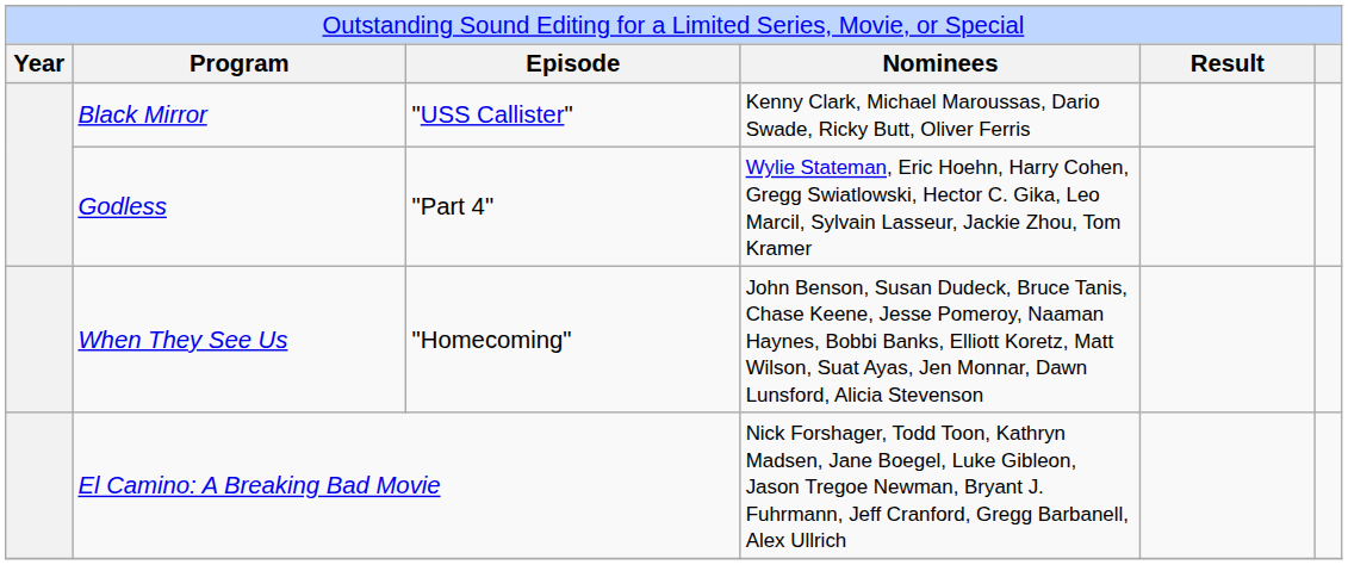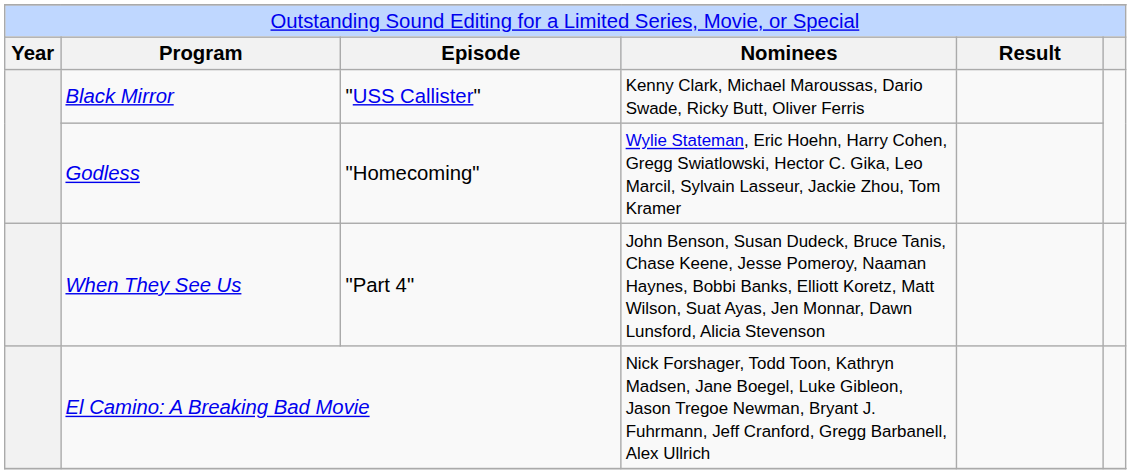Godless | column 3: "Part 4" -> "Homecoming"
When They See Us | column 3: "Homecoming" -> "Part 4"
